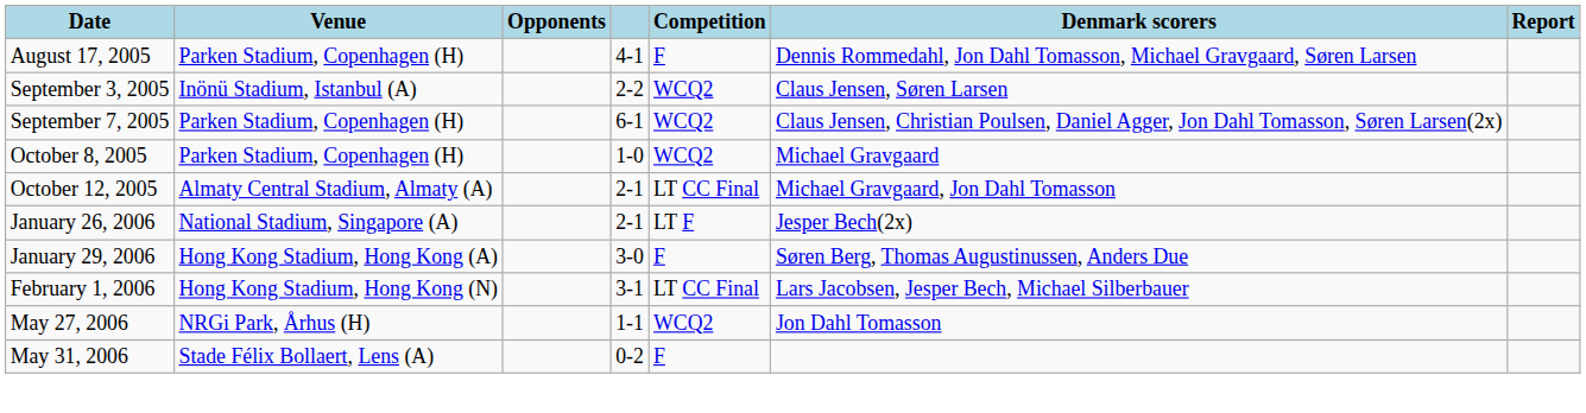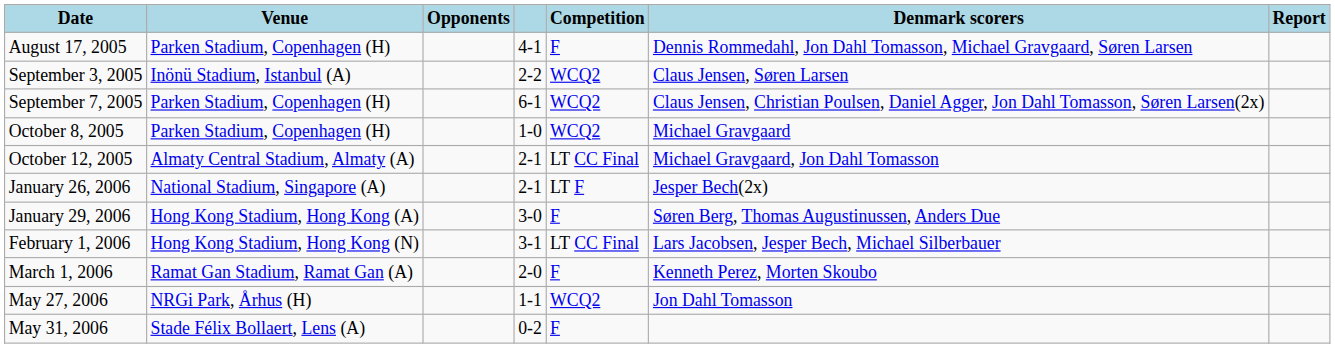+ row: March 1, 2006 | Ramat Gan Stadium, Ramat Gan (A) | 2-0 | F | Kenneth Perez, Morten Skoubo
